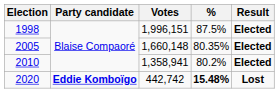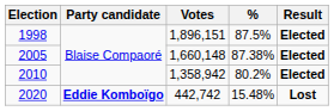1998 | Votes: 1,996,151 -> 1,896,151
2005 | %: 80.35% -> 87.38%
2010 | Votes: 1,358,941 -> 1,358,942
2020 | %: bold -> normal
